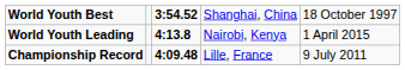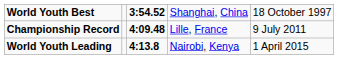rows swapped: Championship Record <-> World Youth Leading
